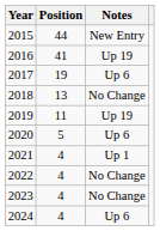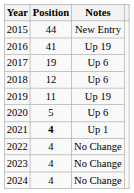2018 | Position: 13 -> 12
2018 | Notes: No Change -> Up 6
2021 | Position: normal -> bold
2024 | Notes: Up 6 -> No Change
